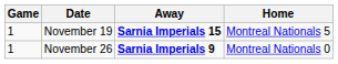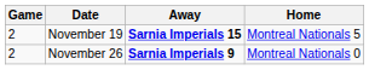November 19 | Game: 1 -> 2
November 26 | Game: 1 -> 2
